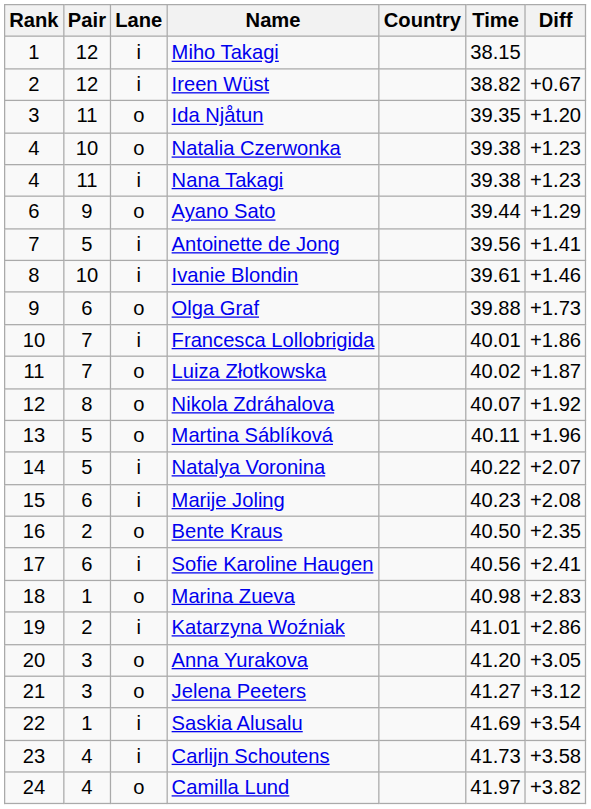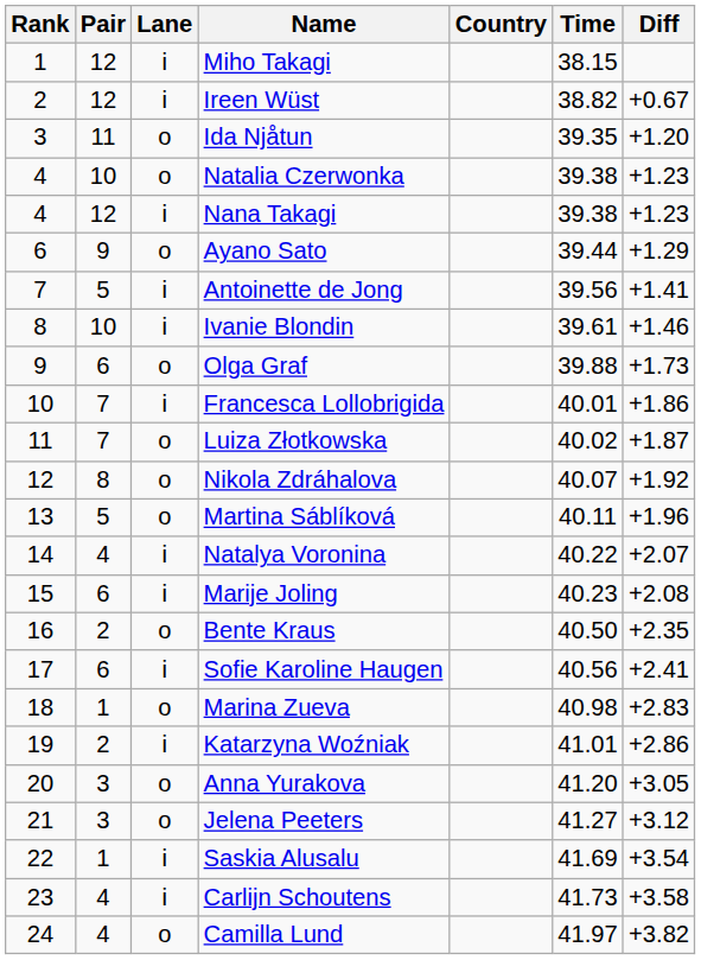Nana Takagi | Pair: 11 -> 12
Natalya Voronina | Pair: 5 -> 4
